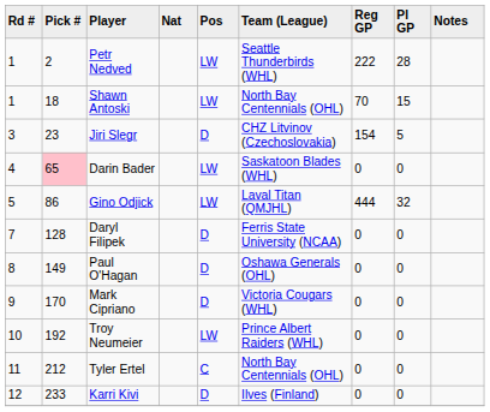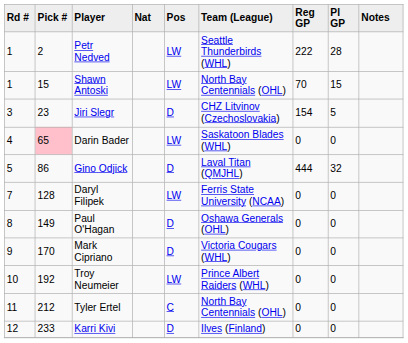Shawn Antoski | Pick #: 18 -> 15
Gino Odjick | Pos: LW -> D
Daryl Filipek | Pos: D -> LW
